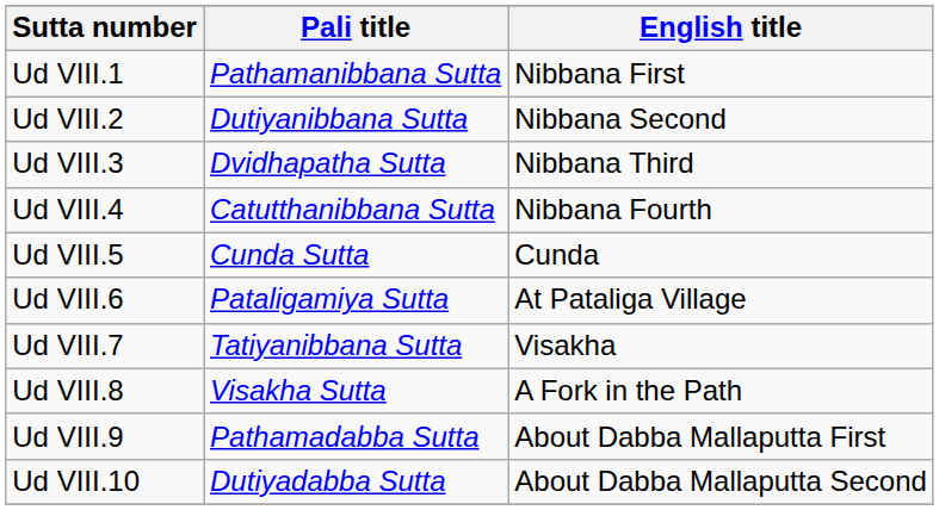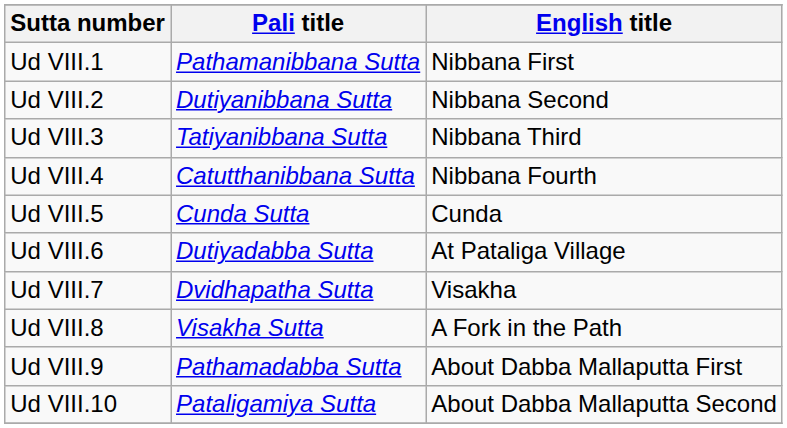Ud VIII.3 | Pali title: Dvidhapatha Sutta -> Tatiyanibbana Sutta
Ud VIII.6 | Pali title: Pataligamiya Sutta -> Dutiyadabba Sutta
Ud VIII.7 | Pali title: Tatiyanibbana Sutta -> Dvidhapatha Sutta
Ud VIII.10 | Pali title: Dutiyadabba Sutta -> Pataligamiya Sutta
